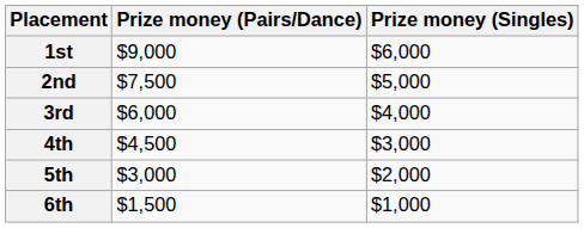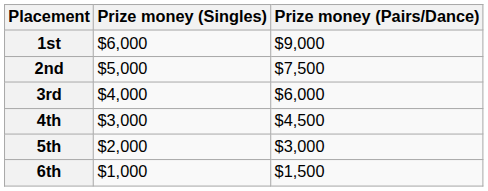columns swapped: Prize money (Singles) <-> Prize money (Pairs/Dance)
